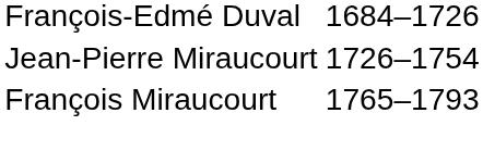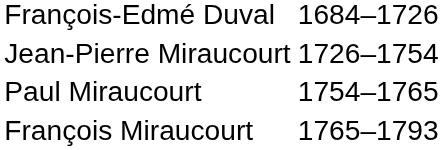+ row: Paul Miraucourt | 1754–1765
